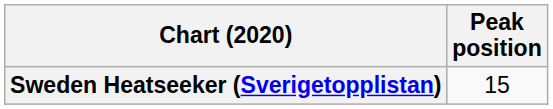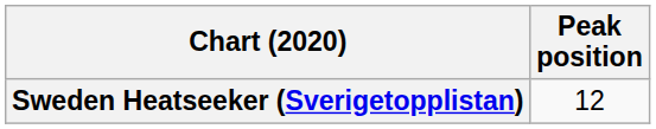Sweden Heatseeker (Sverigetopplistan) | Peak position: 15 -> 12
